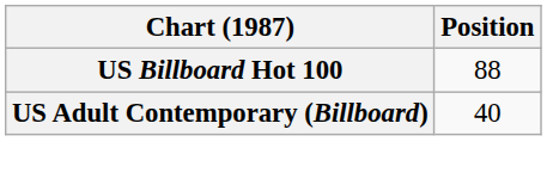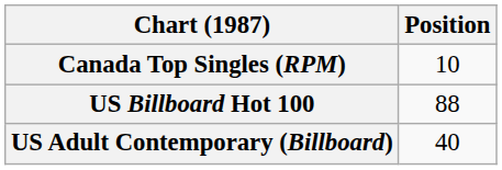+ row: Canada Top Singles (RPM) | 10
